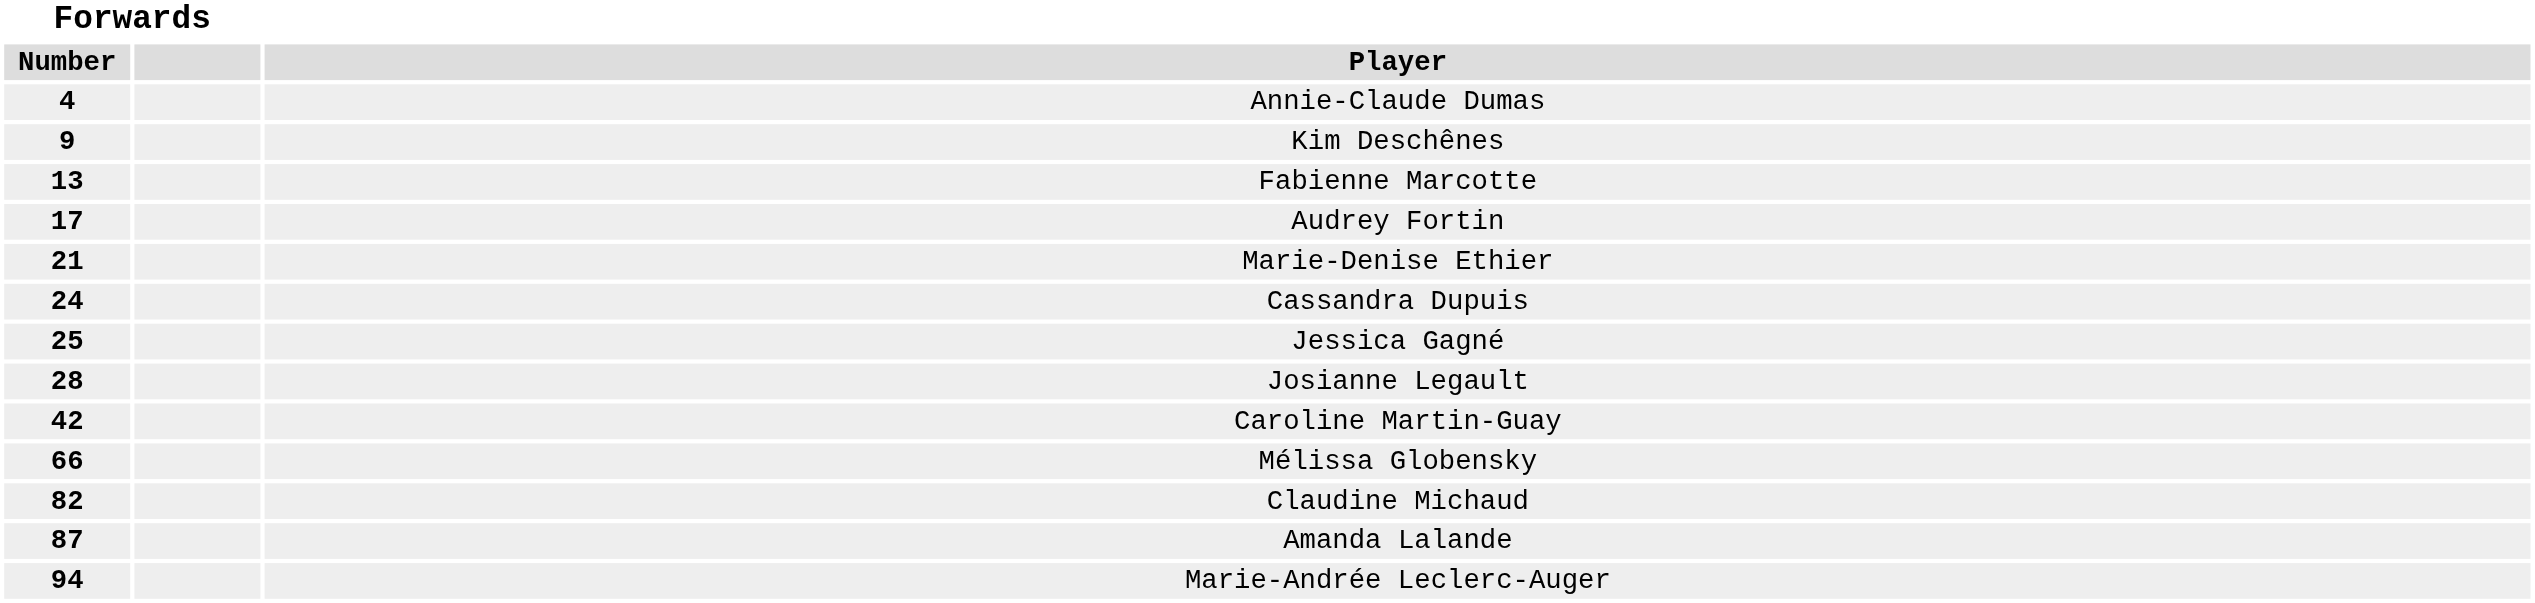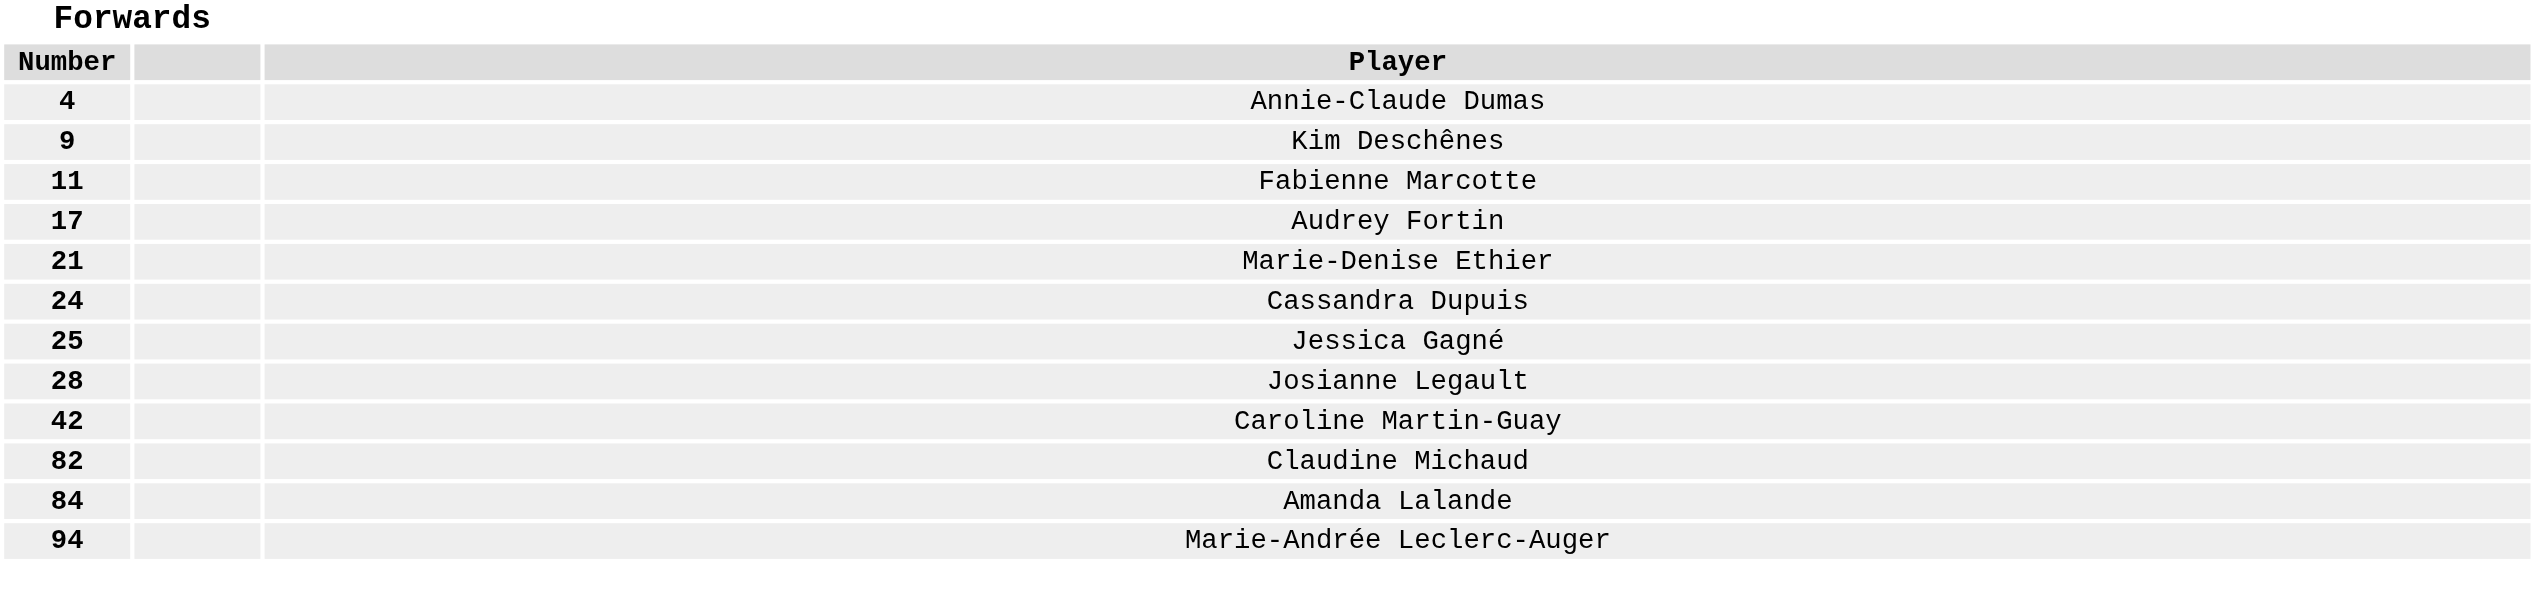Fabienne Marcotte | Forwards / Number: 13 -> 11
- row: 66 | Mélissa Globensky
Amanda Lalande | Forwards / Number: 87 -> 84
